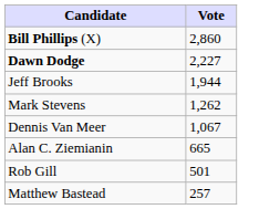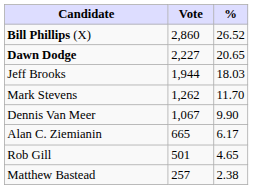+ column: % | 26.52 | 20.65 | 18.03 | 11.70 | 9.90 | 6.17 | 4.65 | 2.38
